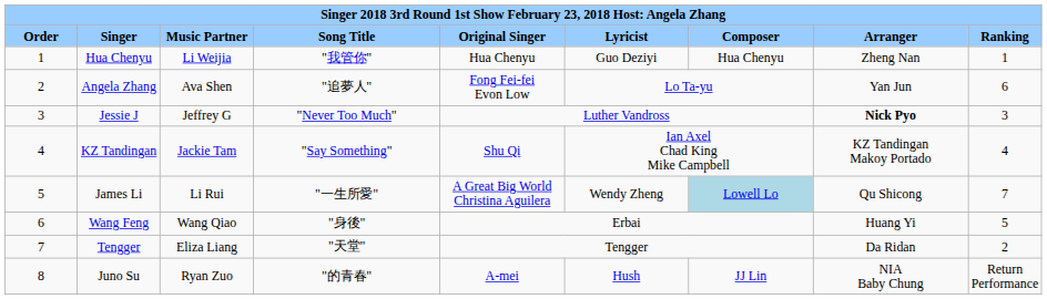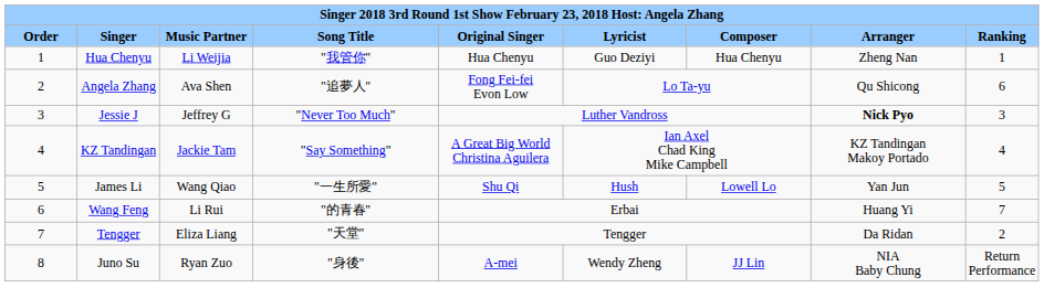Angela Zhang | column 8: Yan Jun -> Qu Shicong
KZ Tandingan | column 5: Shu Qi -> A Great Big World Christina Aguilera
James Li | column 3: Li Rui -> Wang Qiao
James Li | column 5: A Great Big World Christina Aguilera -> Shu Qi
James Li | column 6: Wendy Zheng -> Hush
James Li | column 7: lightblue background -> no background
James Li | column 8: Qu Shicong -> Yan Jun
James Li | column 9: 7 -> 5
Wang Feng | column 3: Wang Qiao -> Li Rui
Wang Feng | column 4: "身後" -> "的青春"
Wang Feng | column 9: 5 -> 7
Juno Su | column 4: "的青春" -> "身後"
Juno Su | column 6: Hush -> Wendy Zheng
